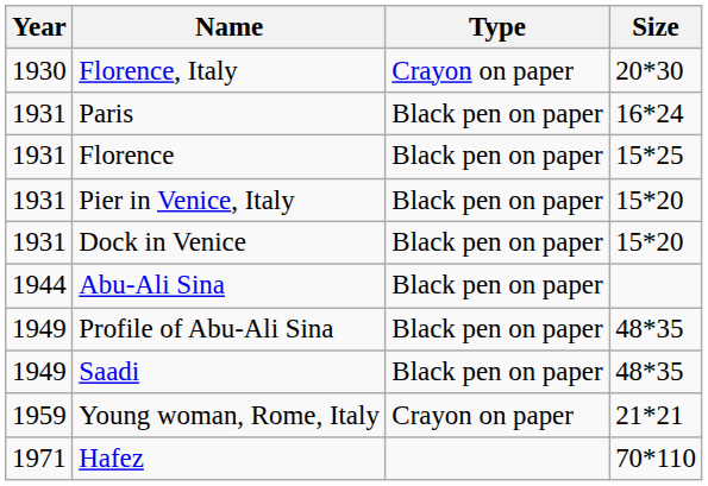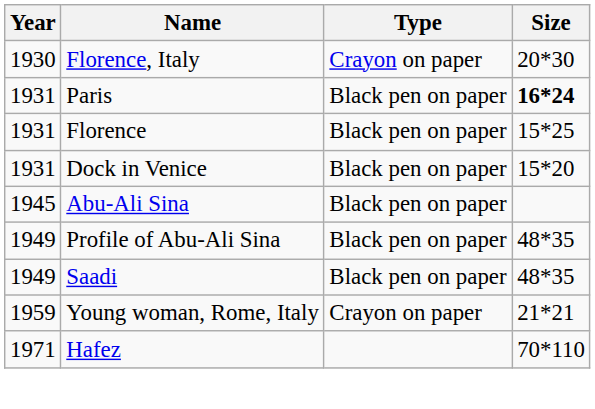Paris | Size: normal -> bold
- row: 1931 | Pier in Venice, Italy | Black pen on paper | 15*20
Abu-Ali Sina | Year: 1944 -> 1945
